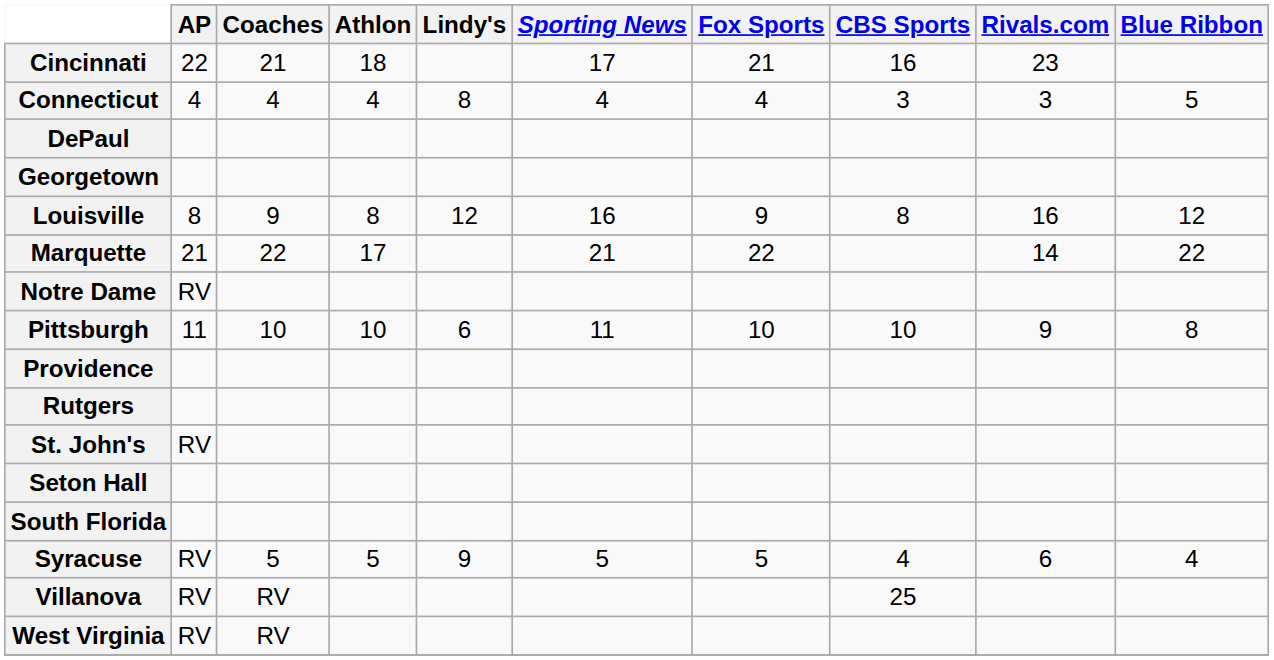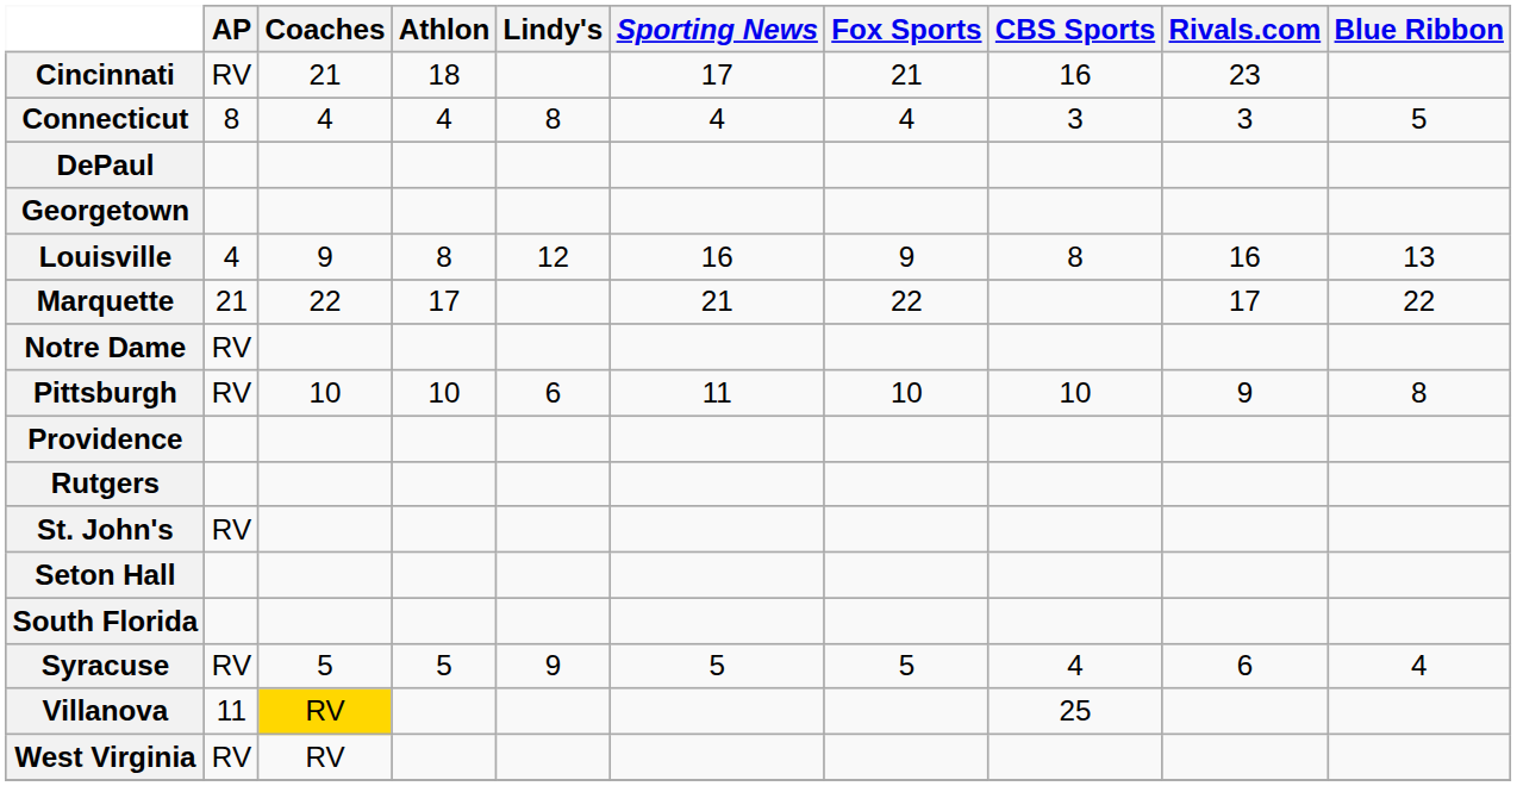Cincinnati | AP: 22 -> RV
Connecticut | AP: 4 -> 8
Louisville | AP: 8 -> 4
Louisville | Blue Ribbon: 12 -> 13
Marquette | Rivals.com: 14 -> 17
Pittsburgh | AP: 11 -> RV
Villanova | AP: RV -> 11
Villanova | Coaches: no background -> gold background
